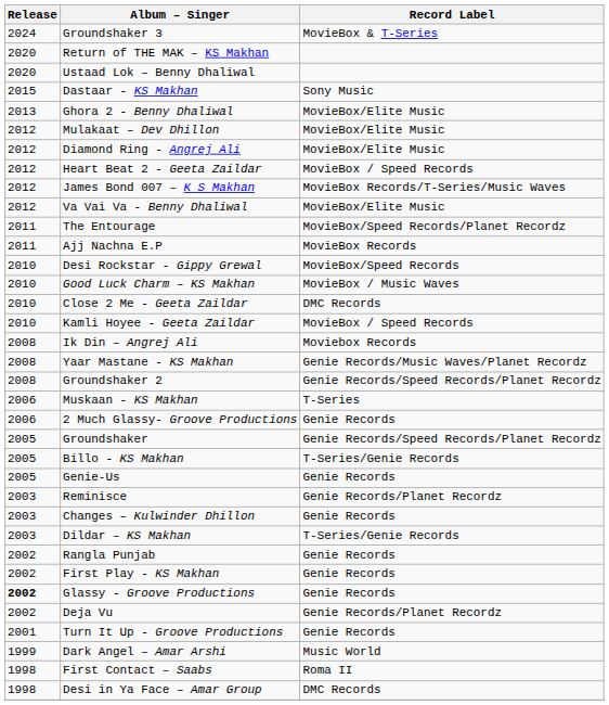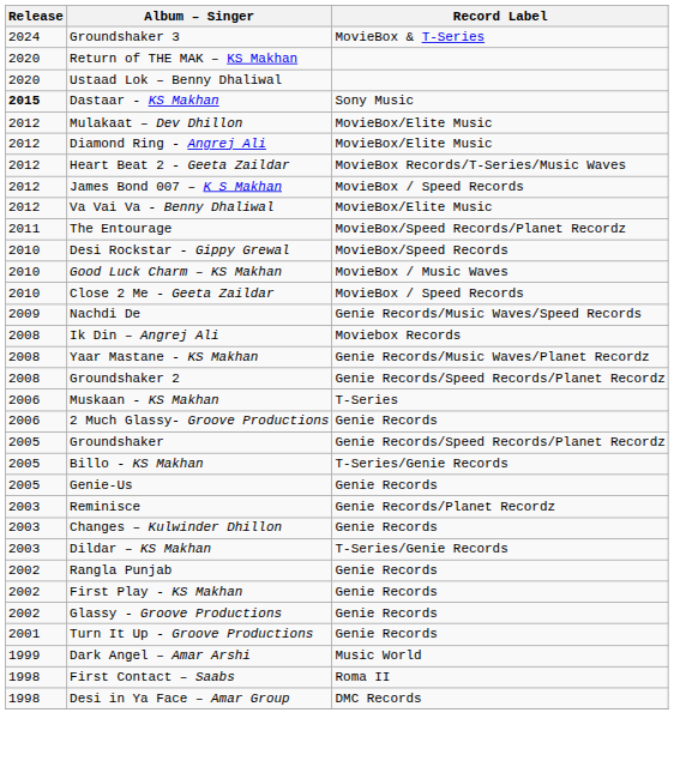Dastaar - KS Makhan | Release: normal -> bold
- row: 2013 | Ghora 2 - Benny Dhaliwal | MovieBox/Elite Music
Heart Beat 2 - Geeta Zaildar | Record Label: MovieBox / Speed Records -> MovieBox Records/T-Series/Music Waves
James Bond 007 – K S Makhan | Record Label: MovieBox Records/T-Series/Music Waves -> MovieBox / Speed Records
- row: 2011 | Ajj Nachna E.P | MovieBox Records
Close 2 Me - Geeta Zaildar | Record Label: DMC Records -> MovieBox / Speed Records
- row: 2010 | Kamli Hoyee - Geeta Zaildar | MovieBox / Speed Records
+ row: 2009 | Nachdi De | Genie Records/Music Waves/Speed Records
Glassy - Groove Productions | Release: bold -> normal
- row: 2002 | Deja Vu | Genie Records/Planet Recordz
